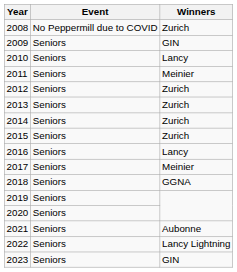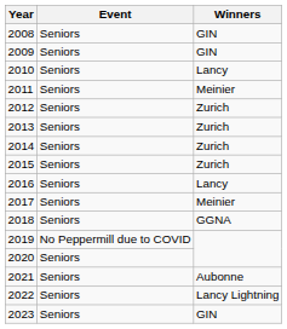2008 | Event: No Peppermill due to COVID -> Seniors
2008 | Winners: Zurich -> GIN
2019 | Event: Seniors -> No Peppermill due to COVID
